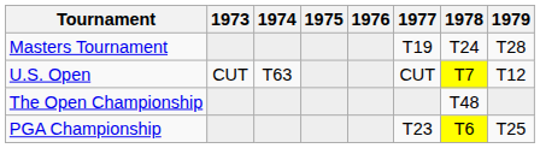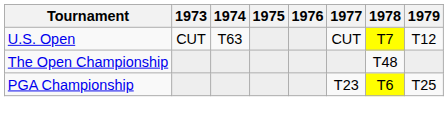- row: Masters Tournament | T19 | T24 | T28
